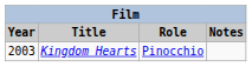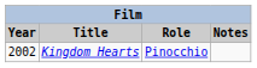Kingdom Hearts | Year: 2003 -> 2002
